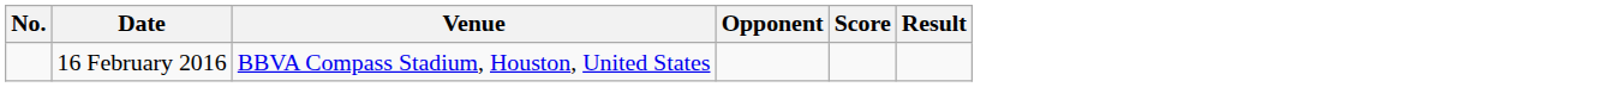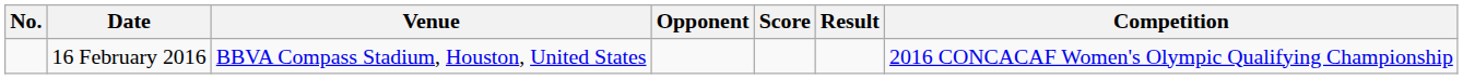+ column: Competition | 2016 CONCACAF Women's Olympic Qualifying Championship
